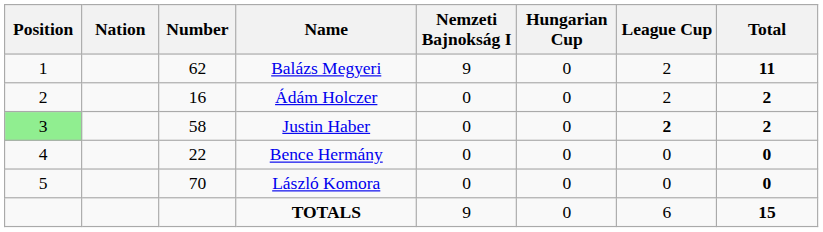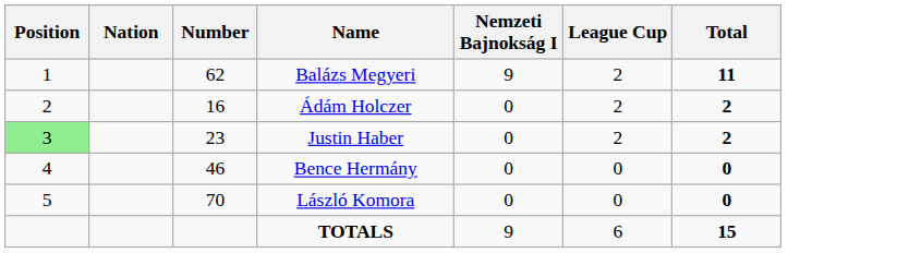- column: Hungarian Cup | 0 | 0 | 0 | 0 | 0 | 0
Justin Haber | Number: 58 -> 23
Justin Haber | League Cup: bold -> normal
Bence Hermány | Number: 22 -> 46
